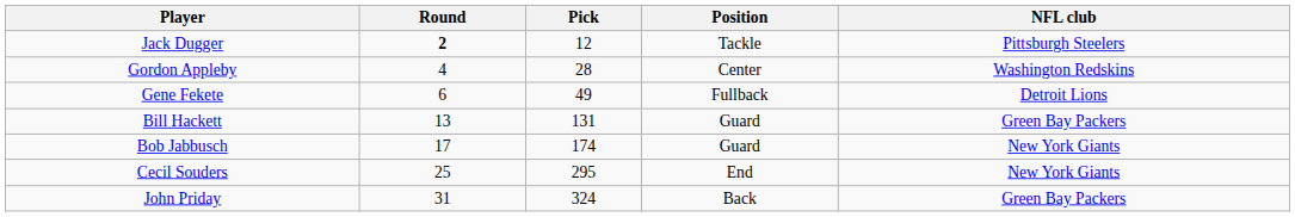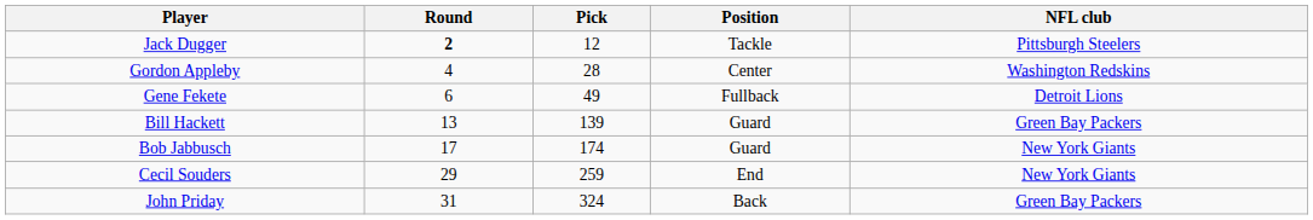Bill Hackett | Pick: 131 -> 139
Cecil Souders | Round: 25 -> 29
Cecil Souders | Pick: 295 -> 259
